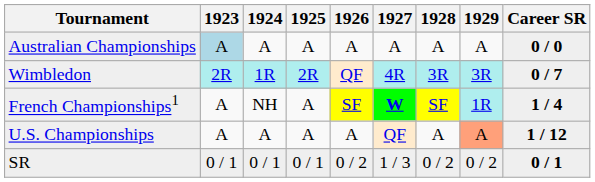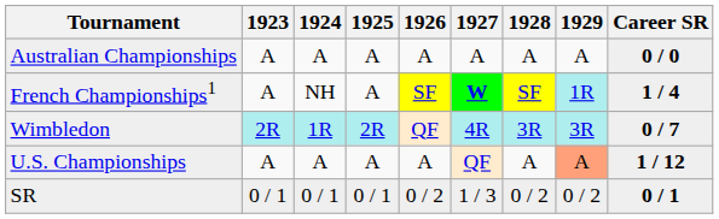Australian Championships | 1923: lightblue background -> no background
rows swapped: French Championships1 <-> Wimbledon
